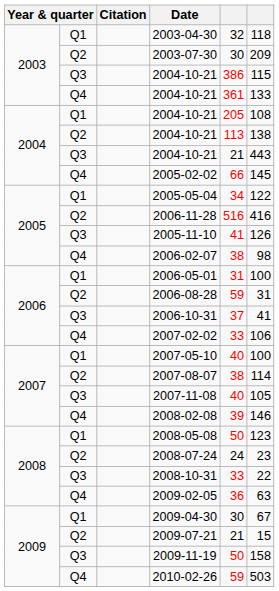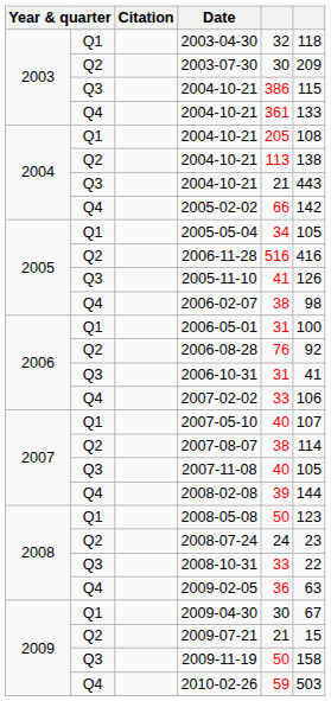2005‑02‑02 | column 6: 145 -> 142
2005‑05‑04 | column 6: 122 -> 105
2006‑08‑28 | column 5: 59 -> 76
2006‑08‑28 | column 6: 31 -> 92
2006‑10‑31 | column 5: 37 -> 31
2007‑05‑10 | column 6: 100 -> 107
2008‑02‑08 | column 6: 146 -> 144
